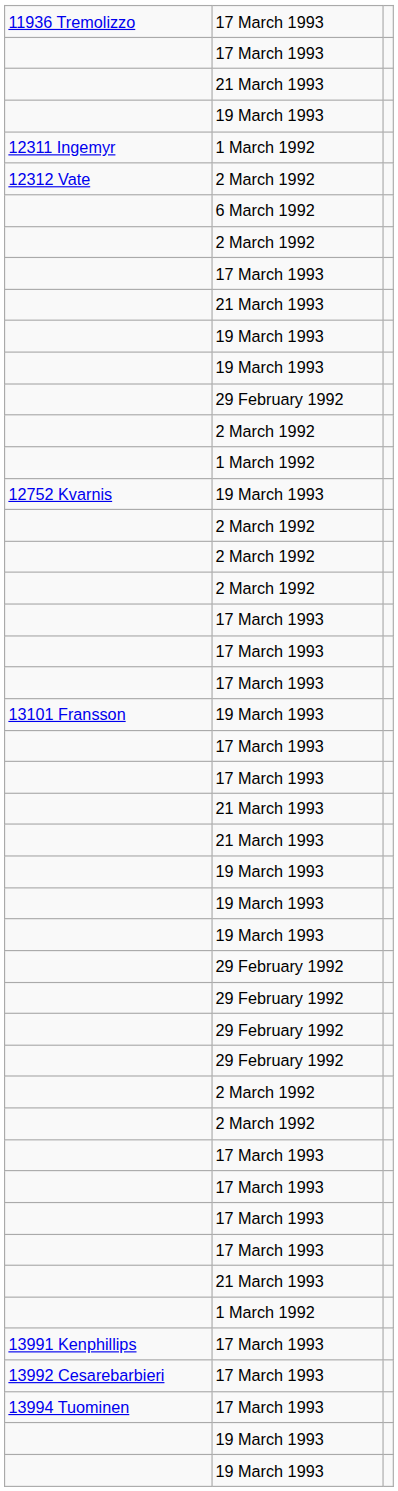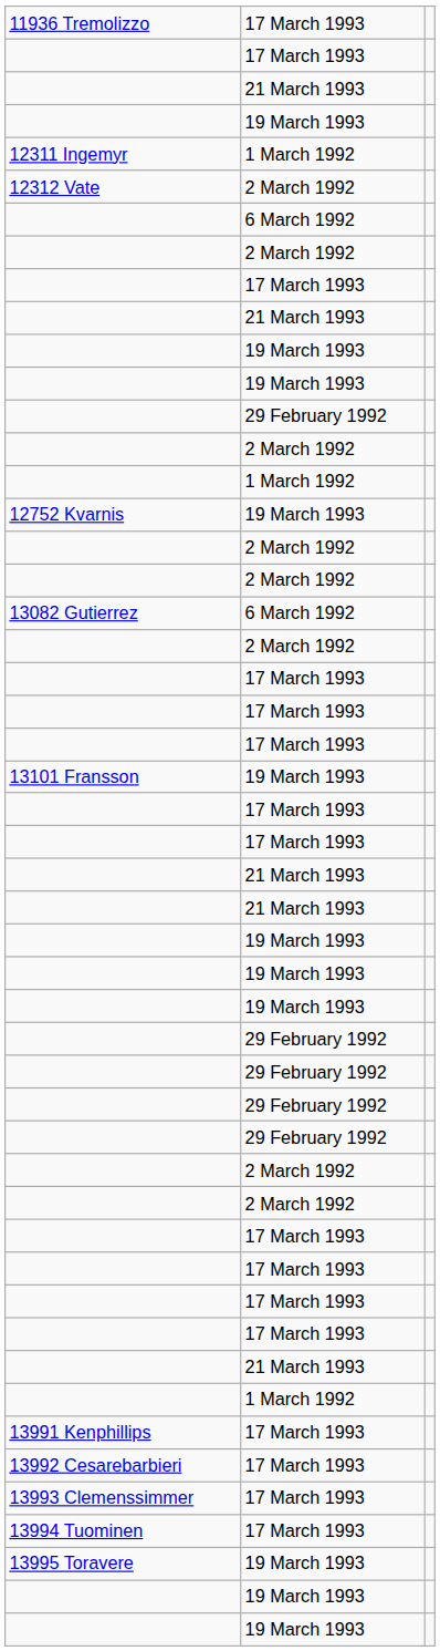+ row: 13082 Gutierrez | 6 March 1992
+ row: 13993 Clemenssimmer | 17 March 1993
+ row: 13995 Toravere | 19 March 1993
